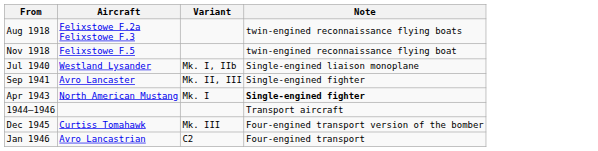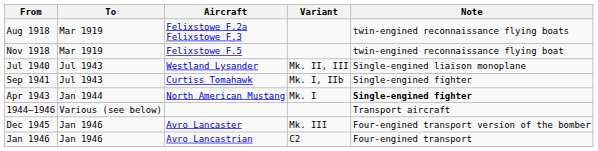+ column: To | Mar 1919 | Mar 1919 | Jul 1943 | Jul 1943 | Jan 1944 | Various (see below) | Jan 1946 | Jan 1946
Jul 1940 | Variant: Mk. I, IIb -> Mk. II, III
Sep 1941 | Aircraft: Avro Lancaster -> Curtiss Tomahawk
Sep 1941 | Variant: Mk. II, III -> Mk. I, IIb
Dec 1945 | Aircraft: Curtiss Tomahawk -> Avro Lancaster
